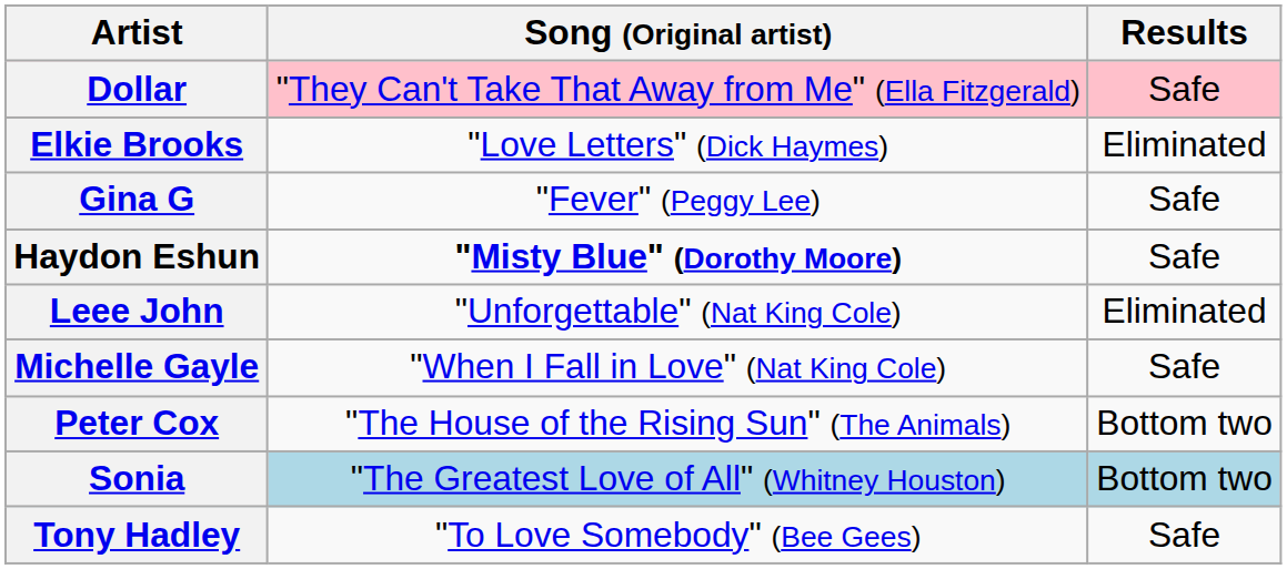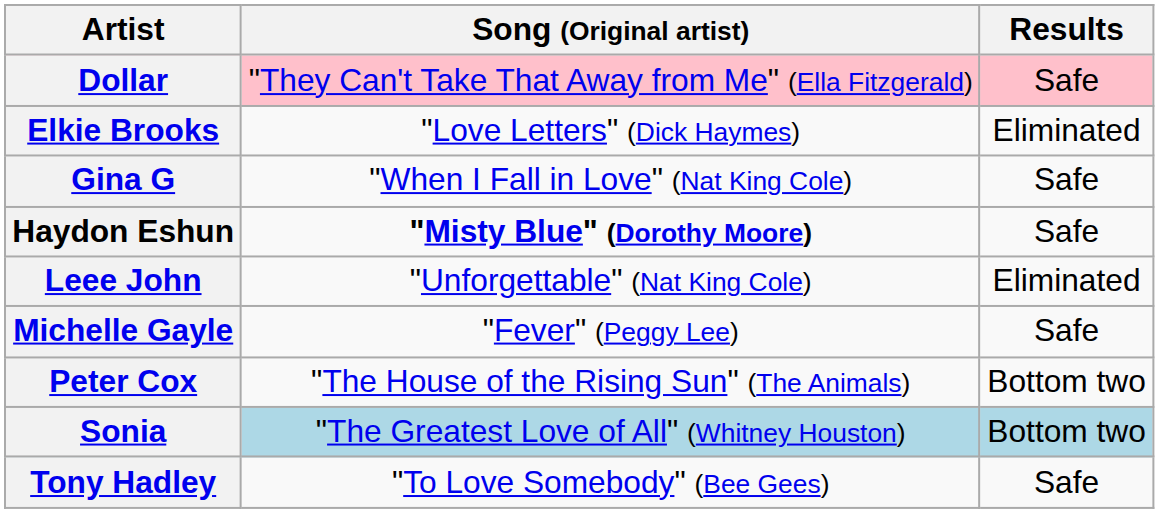Gina G | Song (Original artist): "Fever" (Peggy Lee) -> "When I Fall in Love" (Nat King Cole)
Michelle Gayle | Song (Original artist): "When I Fall in Love" (Nat King Cole) -> "Fever" (Peggy Lee)
